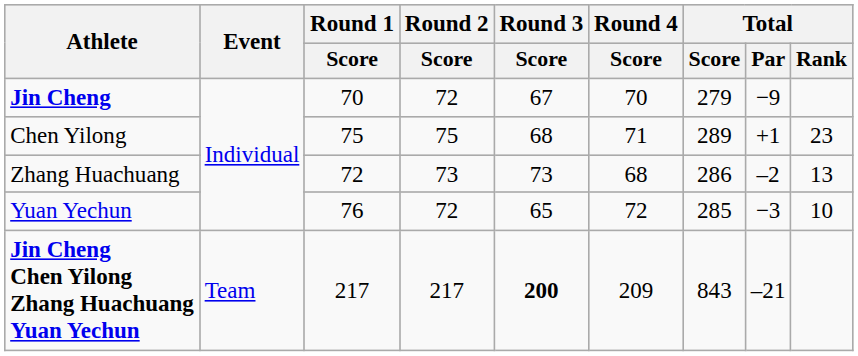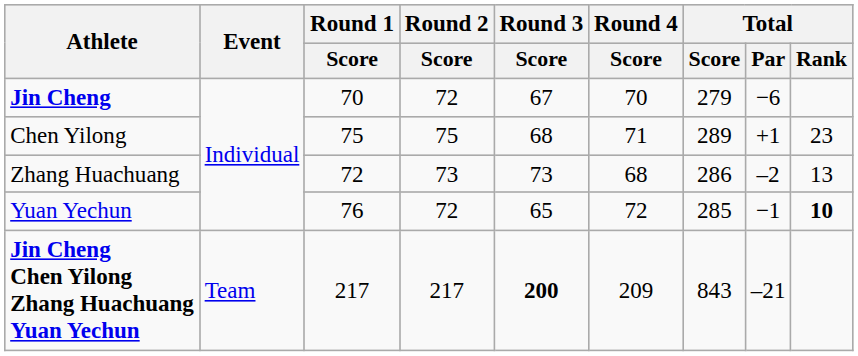Jin Cheng | Total / Par: −9 -> −6
Yuan Yechun | Total / Par: −3 -> −1
Yuan Yechun | Total / Rank: normal -> bold
